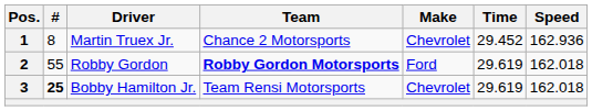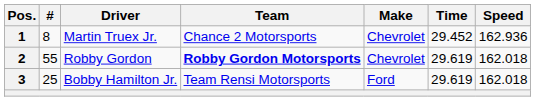2 | Make: Ford -> Chevrolet
3 | #: bold -> normal
3 | Make: Chevrolet -> Ford
